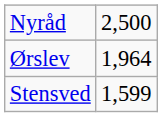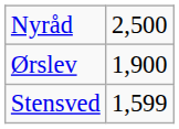Ørslev | column 2: 1,964 -> 1,900
